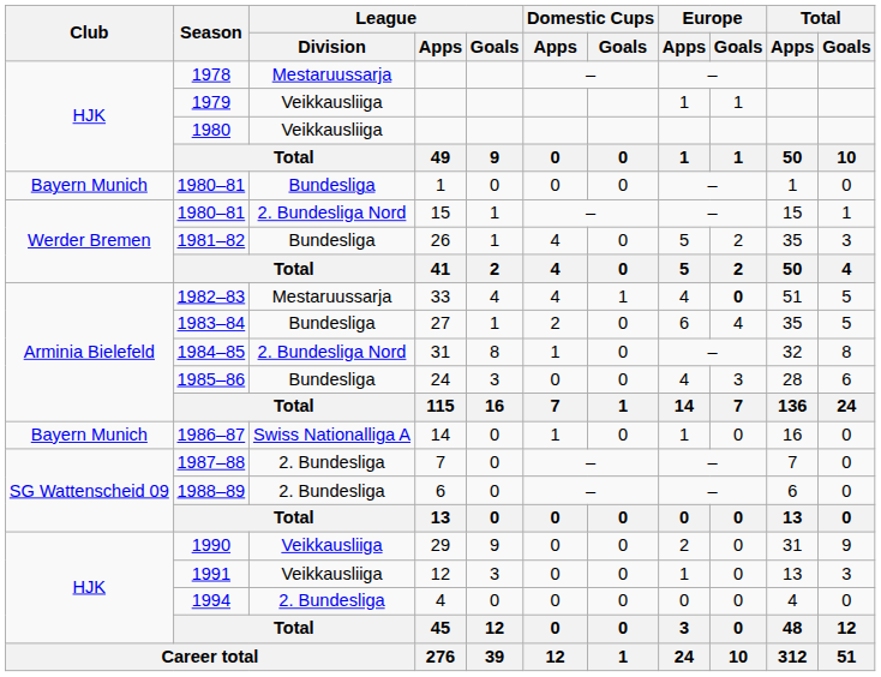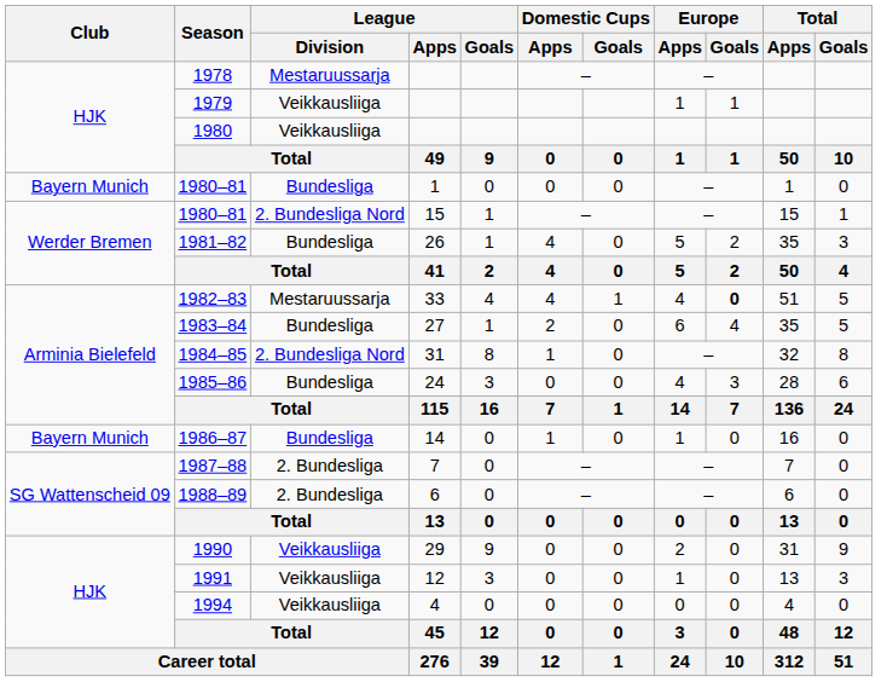1986–87 | League / Division: Swiss Nationalliga A -> Bundesliga
1994 | League / Division: 2. Bundesliga -> Veikkausliiga
